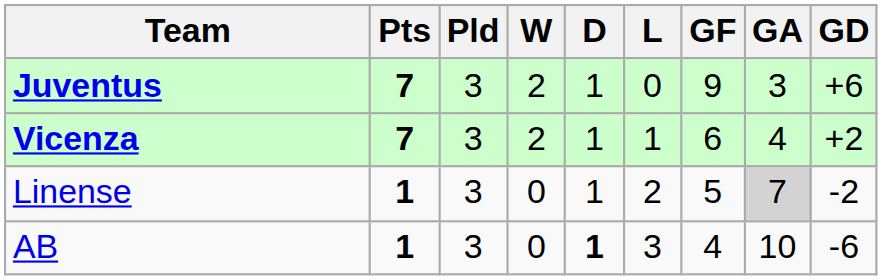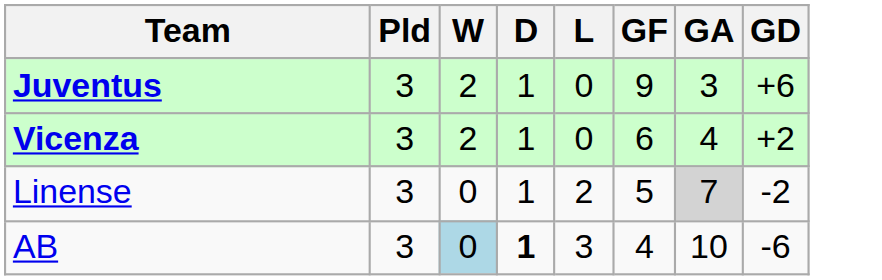- column: Pts | 7 | 7 | 1 | 1
Vicenza | L: 1 -> 0
AB | W: no background -> lightblue background
